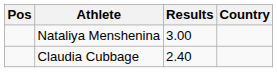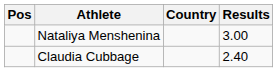columns swapped: Country <-> Results
